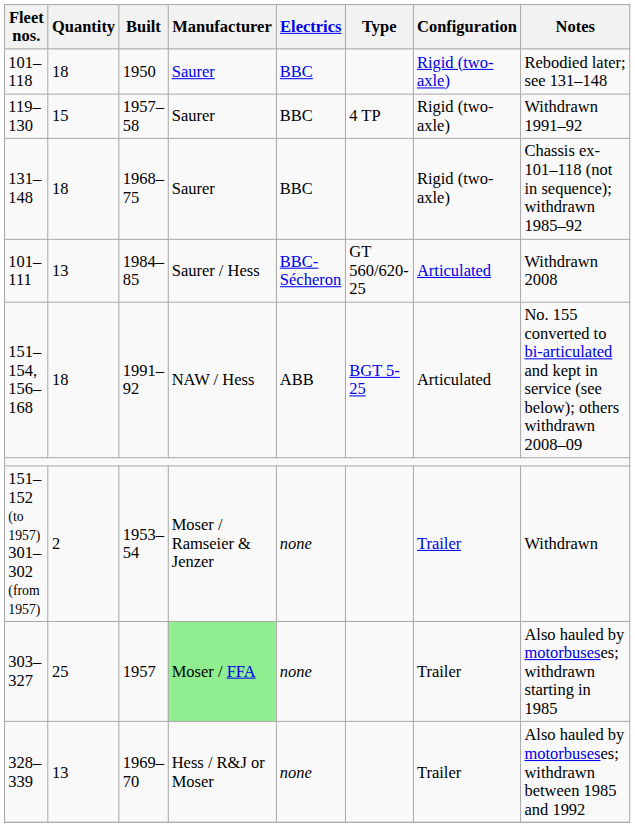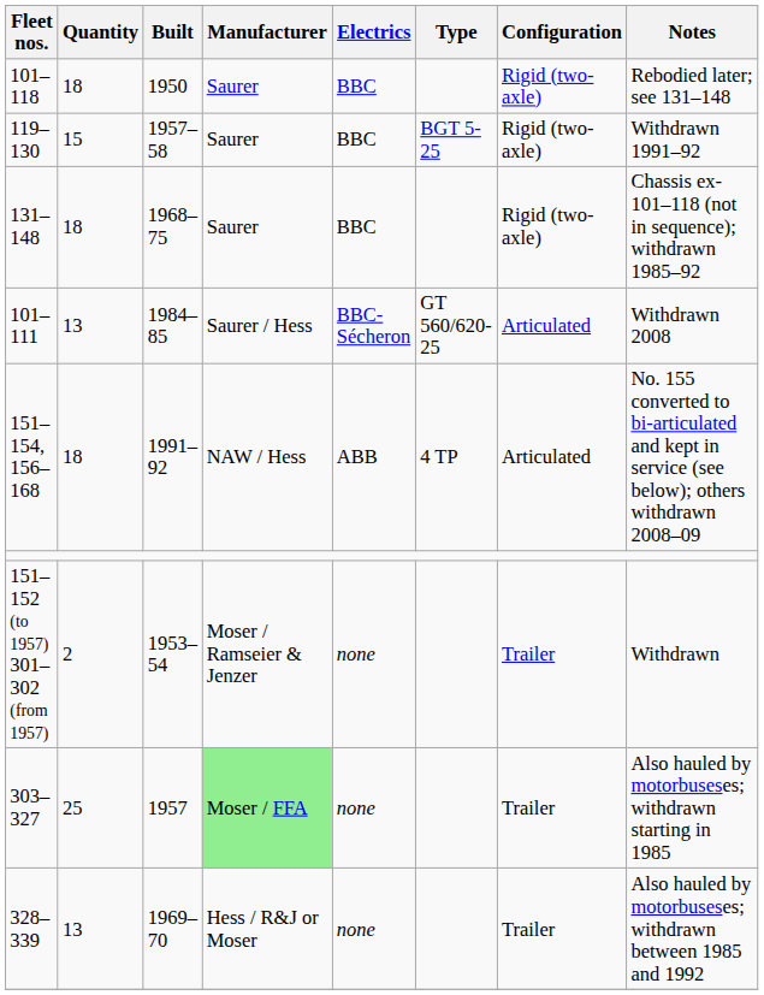119–130 | Type: 4 TP -> BGT 5-25
151–154, 156–168 | Type: BGT 5-25 -> 4 TP
